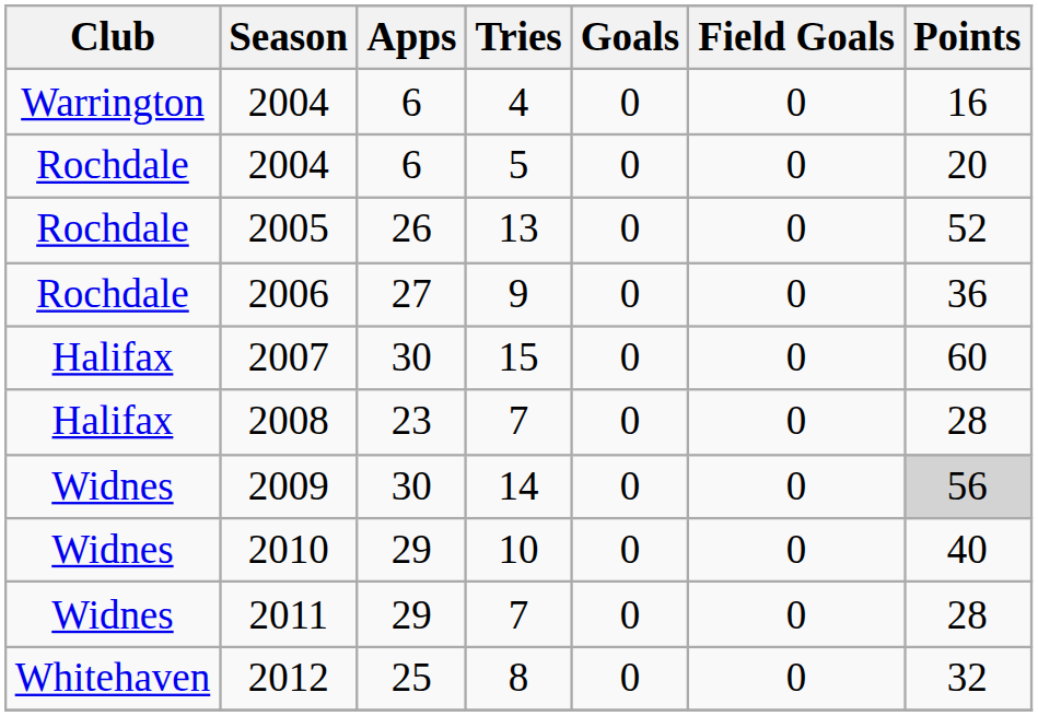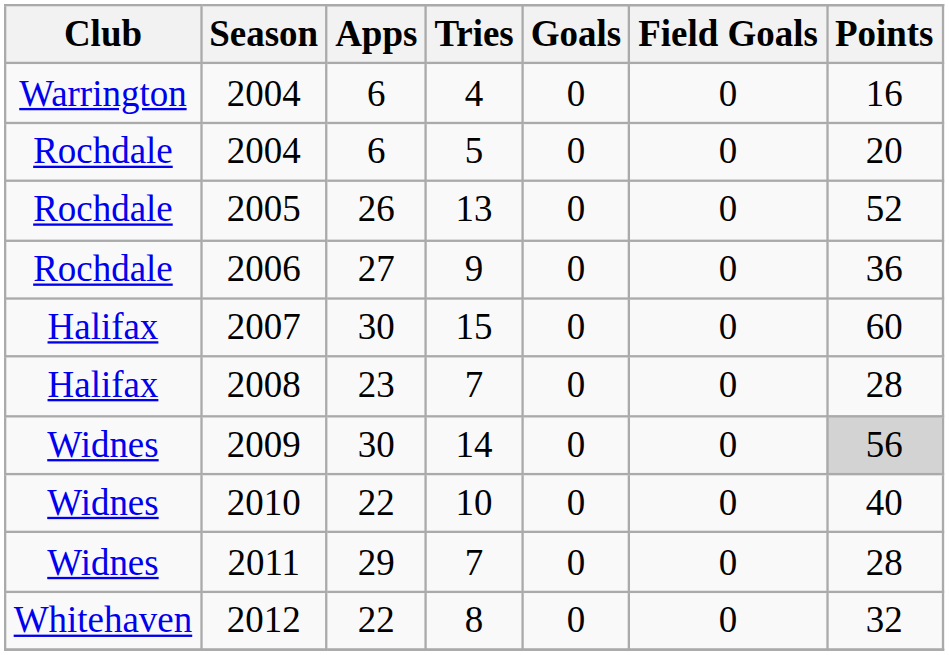2010 | Apps: 29 -> 22
2012 | Apps: 25 -> 22
